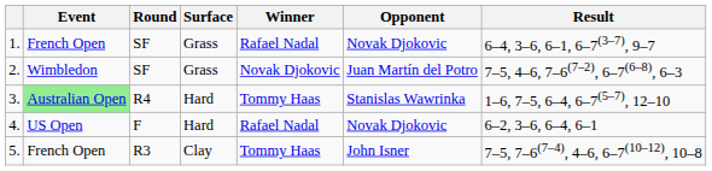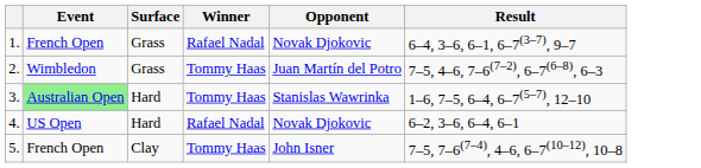- column: Round | SF | SF | R4 | F | R3
2. | Winner: Novak Djokovic -> Tommy Haas
